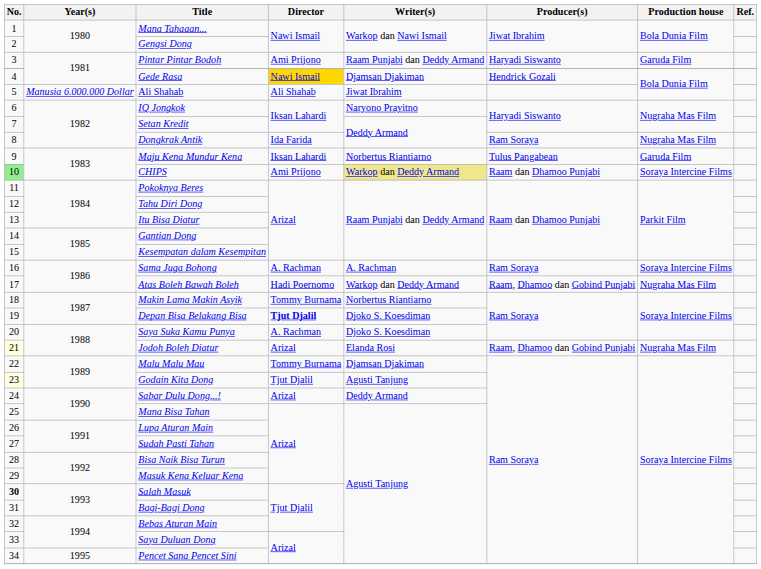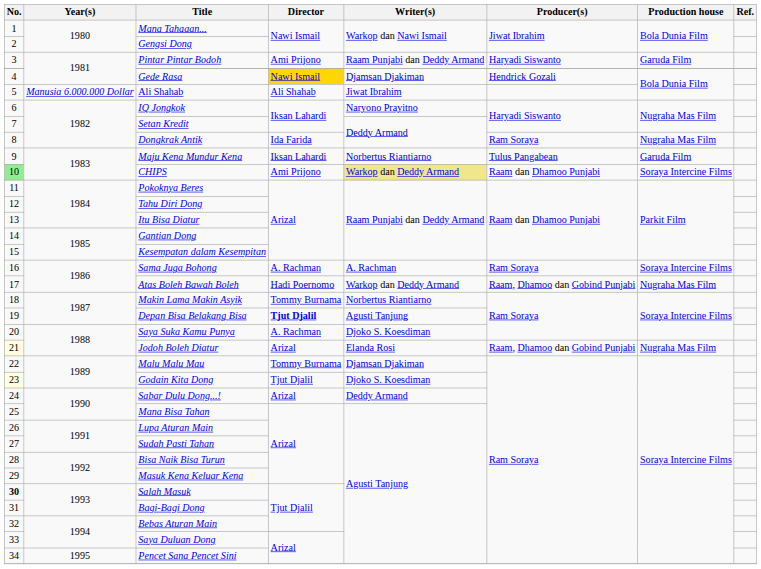Depan Bisa Belakang Bisa | Writer(s): Djoko S. Koesdiman -> Agusti Tanjung
Godain Kita Dong | Writer(s): Agusti Tanjung -> Djoko S. Koesdiman
